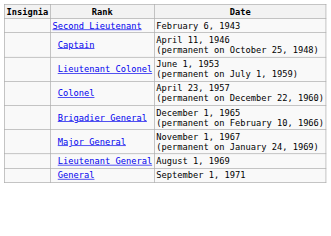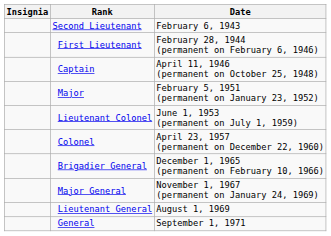+ row: First Lieutenant | February 28, 1944 (permanent on February 6, 1946)
+ row: Major | February 5, 1951 (permanent on January 23, 1952)
